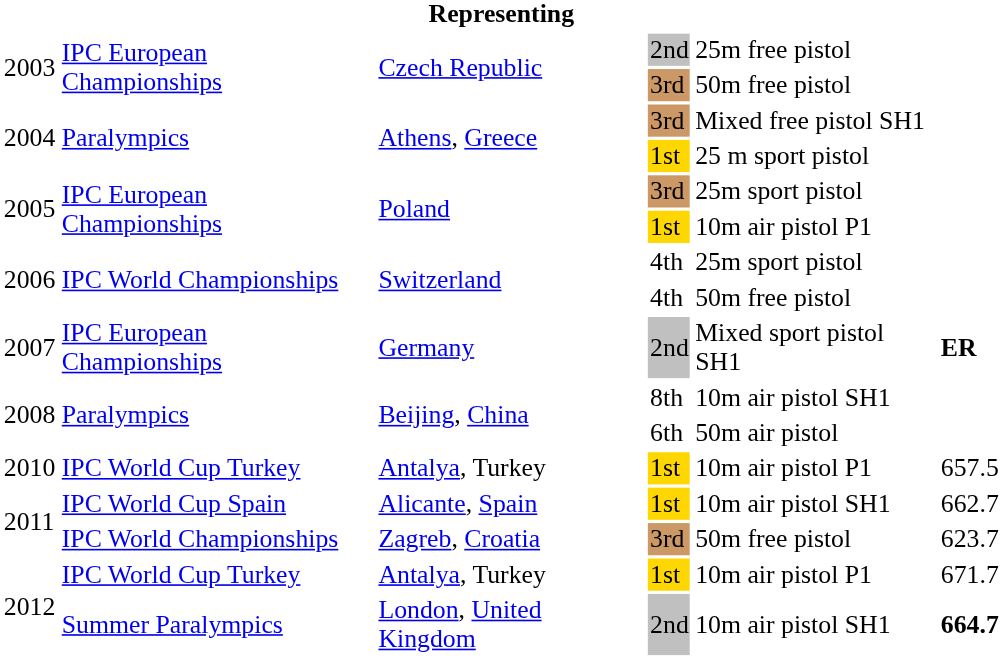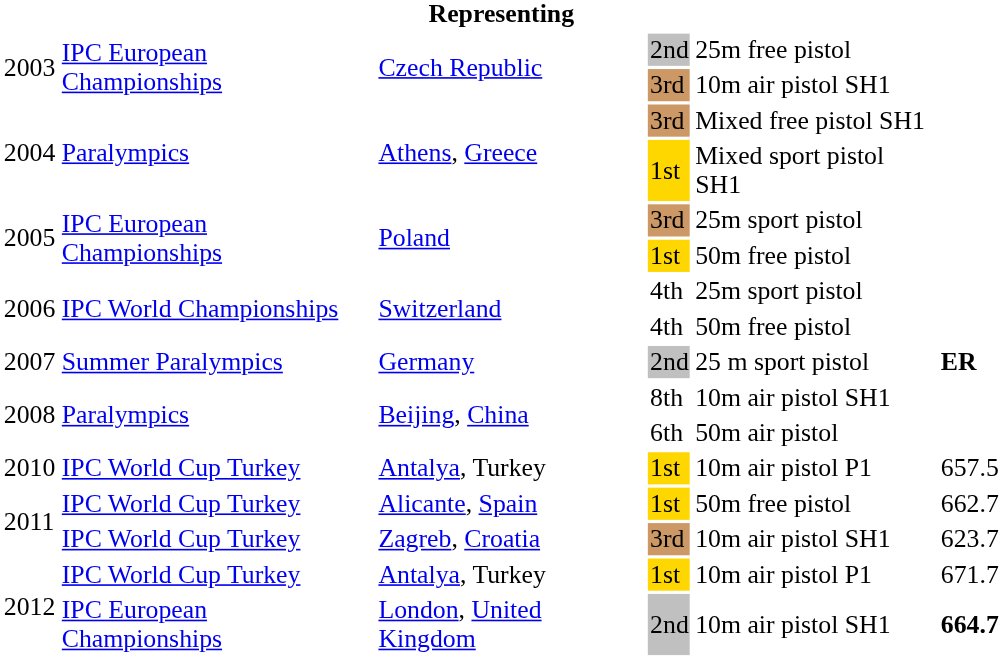Czech Republic / 3rd | column 5: 50m free pistol -> 10m air pistol SH1
Athens, Greece / 1st | column 5: 25 m sport pistol -> Mixed sport pistol SH1
Poland / 1st | column 5: 10m air pistol P1 -> 50m free pistol
Germany | column 2: IPC European Championships -> Summer Paralympics
Germany | column 5: Mixed sport pistol SH1 -> 25 m sport pistol
Alicante, Spain | column 2: IPC World Cup Spain -> IPC World Cup Turkey
Alicante, Spain | column 5: 10m air pistol SH1 -> 50m free pistol
Zagreb, Croatia | column 2: IPC World Championships -> IPC World Cup Turkey
Zagreb, Croatia | column 5: 50m free pistol -> 10m air pistol SH1
London, United Kingdom | column 2: Summer Paralympics -> IPC European Championships
